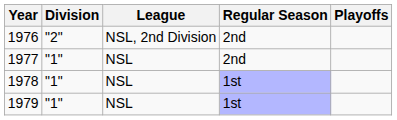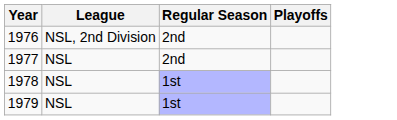- column: Division | "2" | "1" | "1" | "1"
